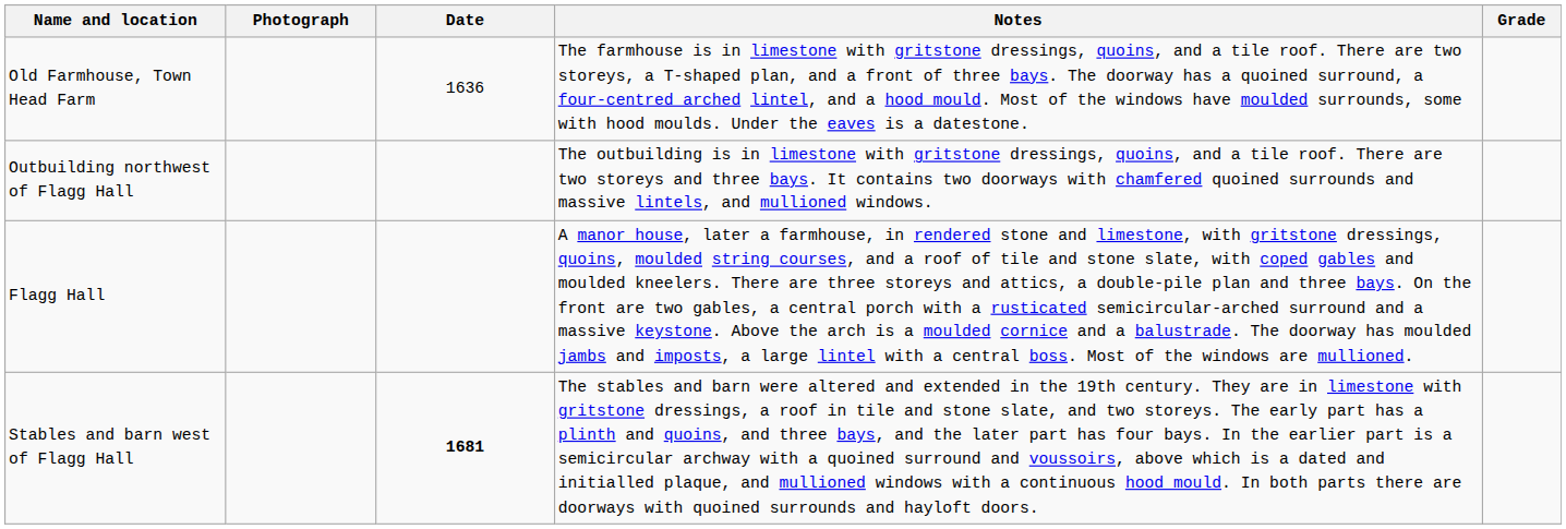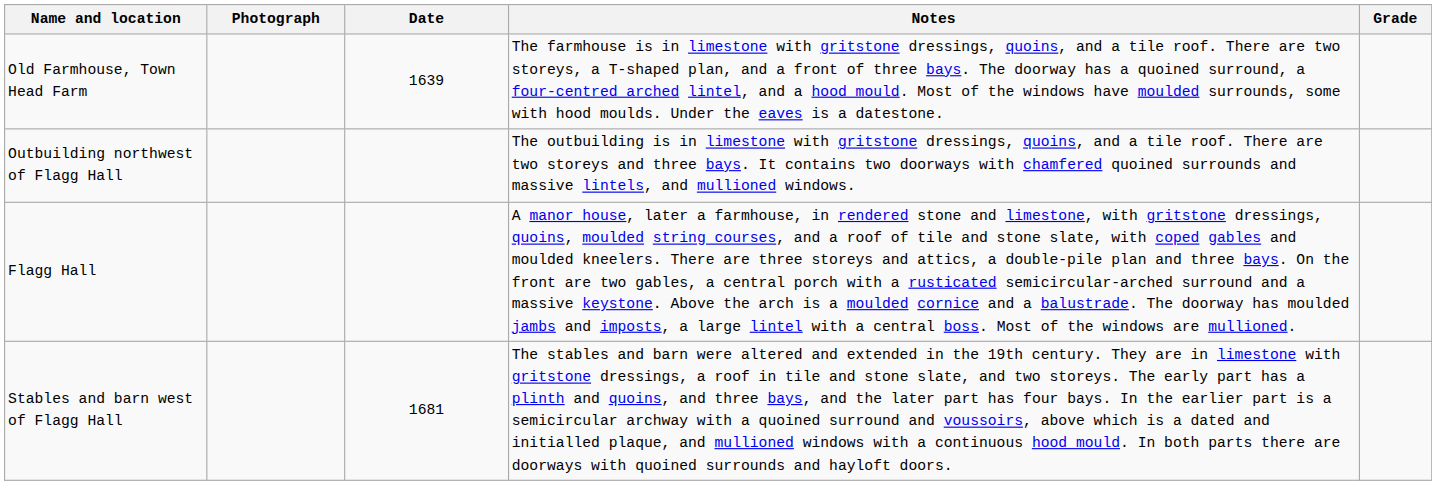Old Farmhouse, Town Head Farm | Date: 1636 -> 1639
Stables and barn west of Flagg Hall | Date: bold -> normal
